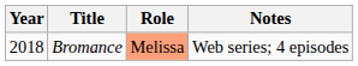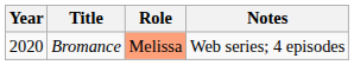Bromance | Year: 2018 -> 2020
